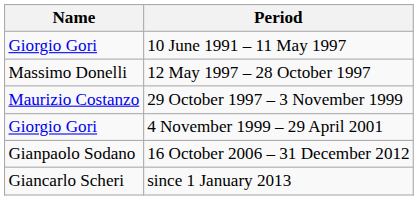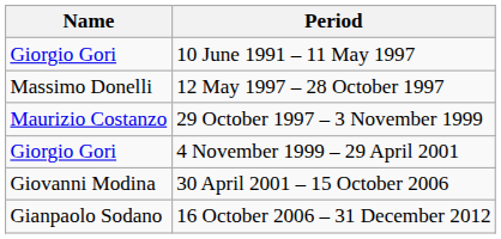+ row: Giovanni Modina | 30 April 2001 – 15 October 2006
- row: Giancarlo Scheri | since 1 January 2013
